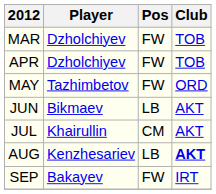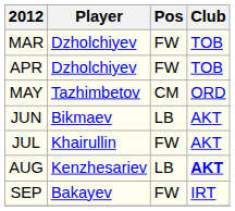MAY | Pos: FW -> CM
JUL | Pos: CM -> FW
